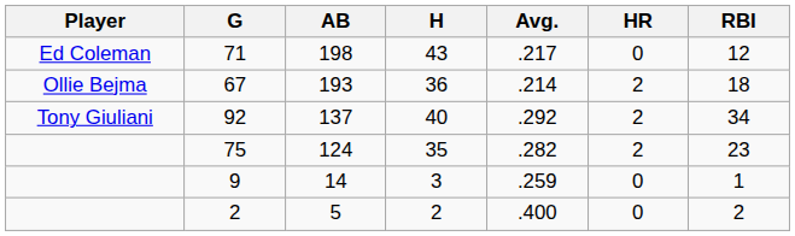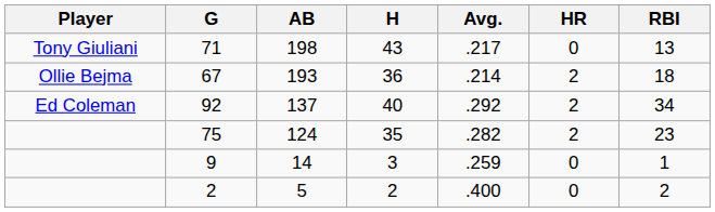71 | Player: Ed Coleman -> Tony Giuliani
71 | RBI: 12 -> 13
92 | Player: Tony Giuliani -> Ed Coleman
